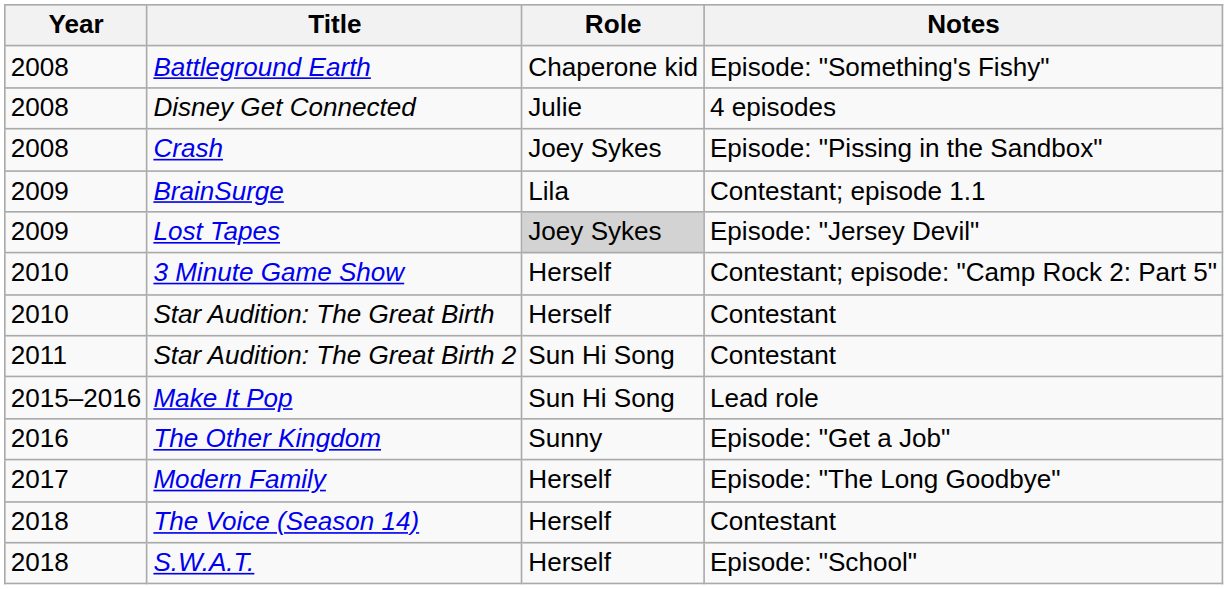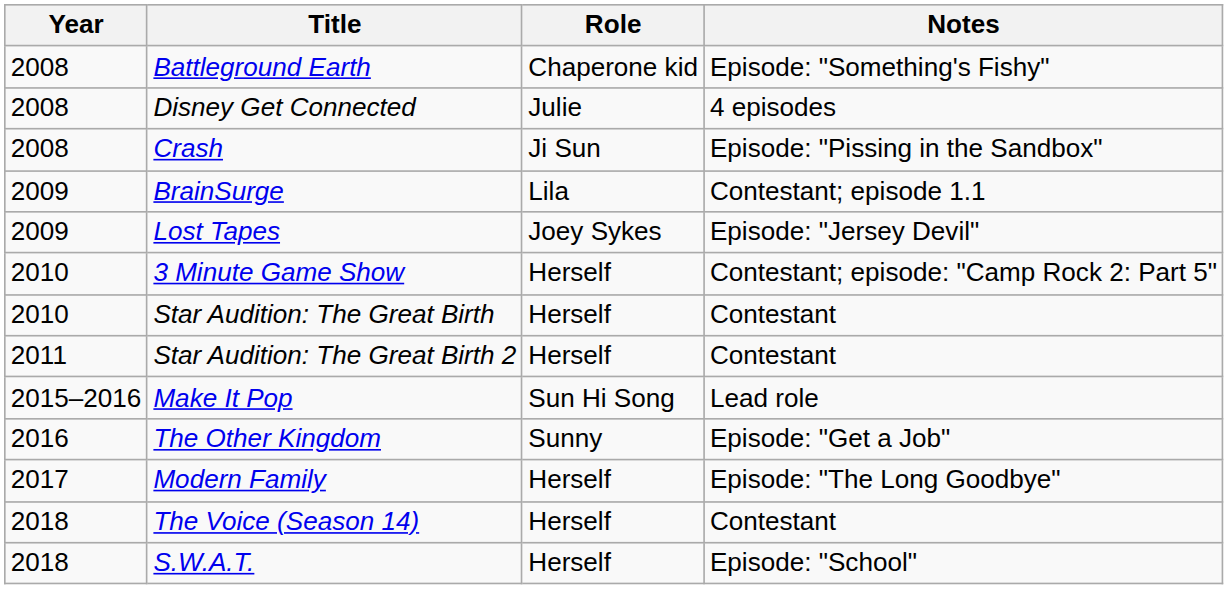Crash | Role: Joey Sykes -> Ji Sun
Lost Tapes | Role: lightgrey background -> no background
Star Audition: The Great Birth 2 | Role: Sun Hi Song -> Herself
